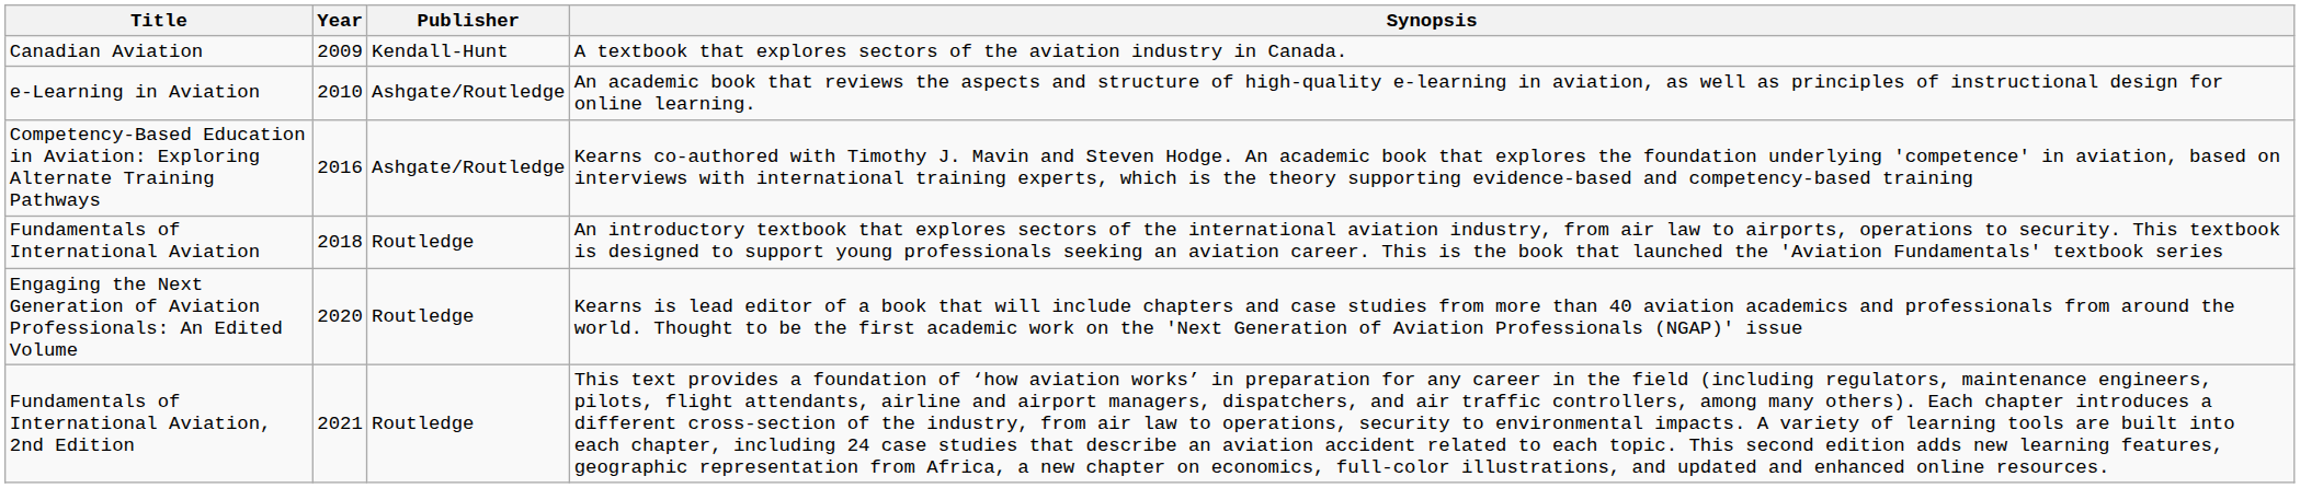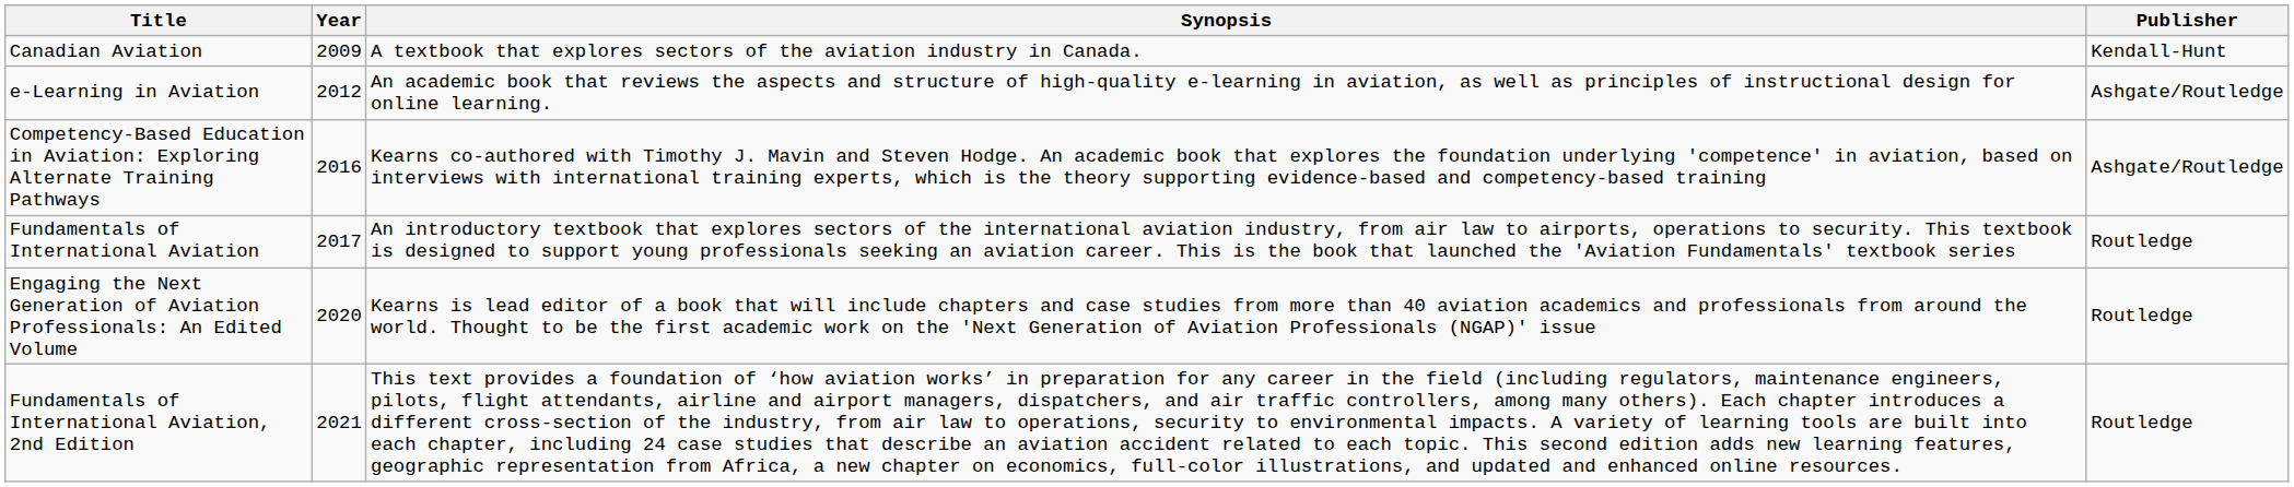columns swapped: Publisher <-> Synopsis
e-Learning in Aviation | Year: 2010 -> 2012
Fundamentals of International Aviation | Year: 2018 -> 2017
